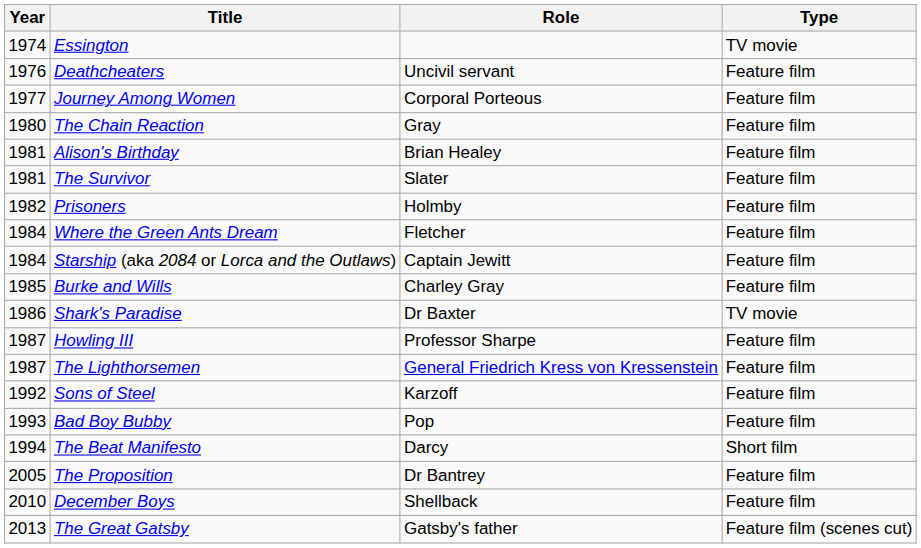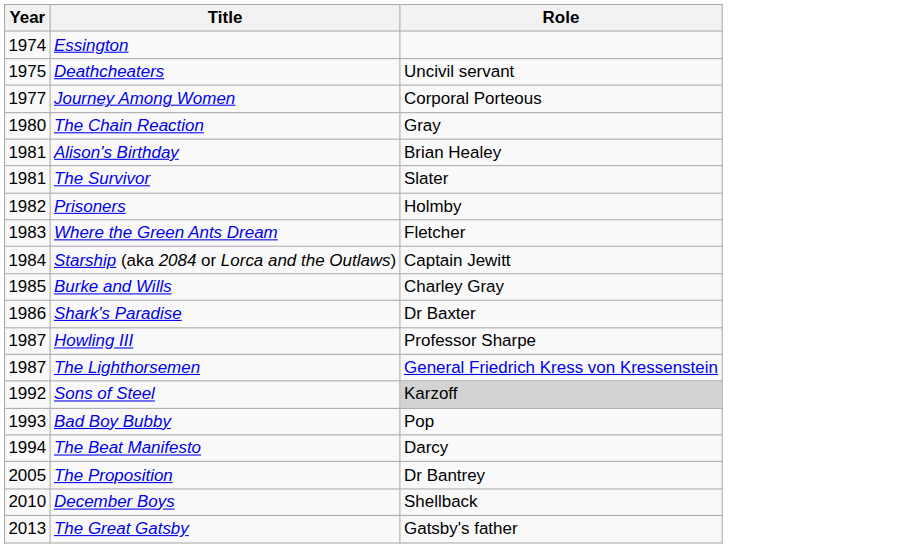- column: Type | TV movie | Feature film | Feature film | Feature film | Feature film | Feature film | Feature film | Feature film | Feature film | Feature film | TV movie | Feature film | Feature film | Feature film | Feature film | Short film | Feature film | Feature film | Feature film (scenes cut)
Deathcheaters | Year: 1976 -> 1975
Where the Green Ants Dream | Year: 1984 -> 1983
Sons of Steel | Role: no background -> lightgrey background
